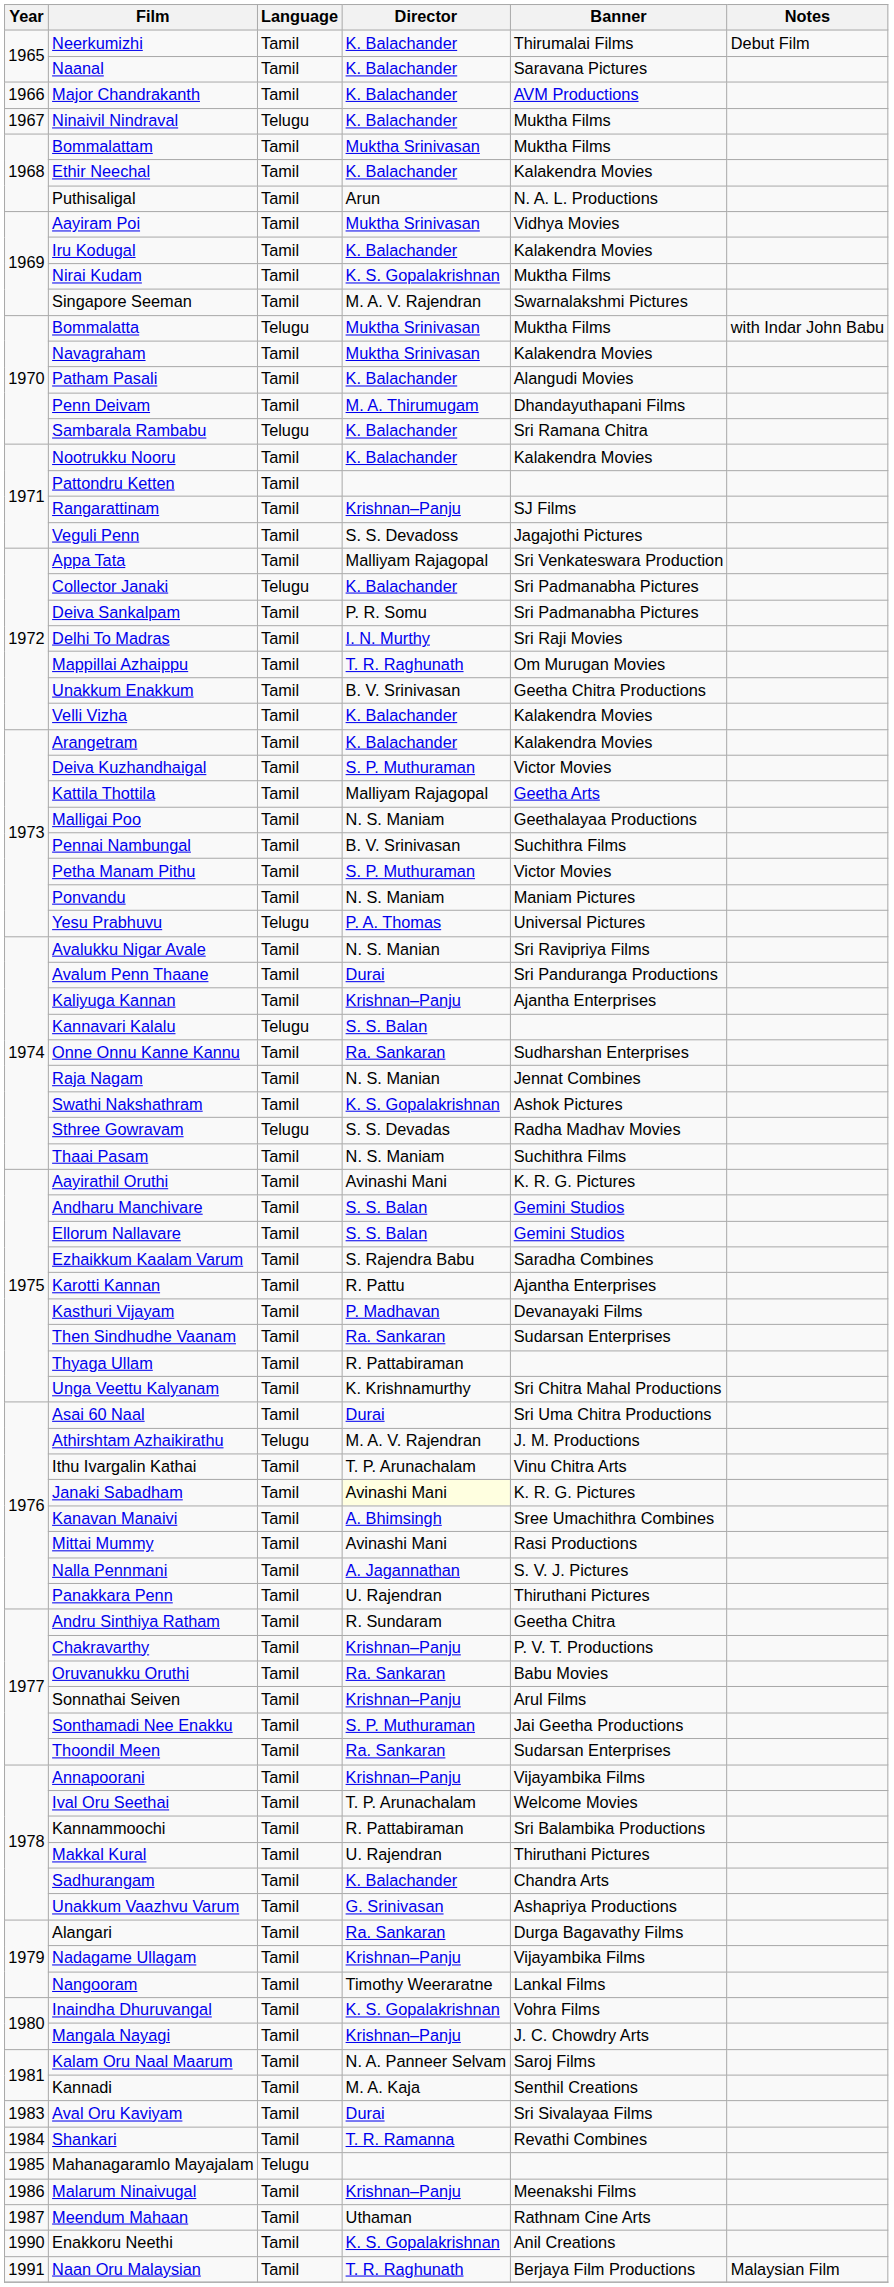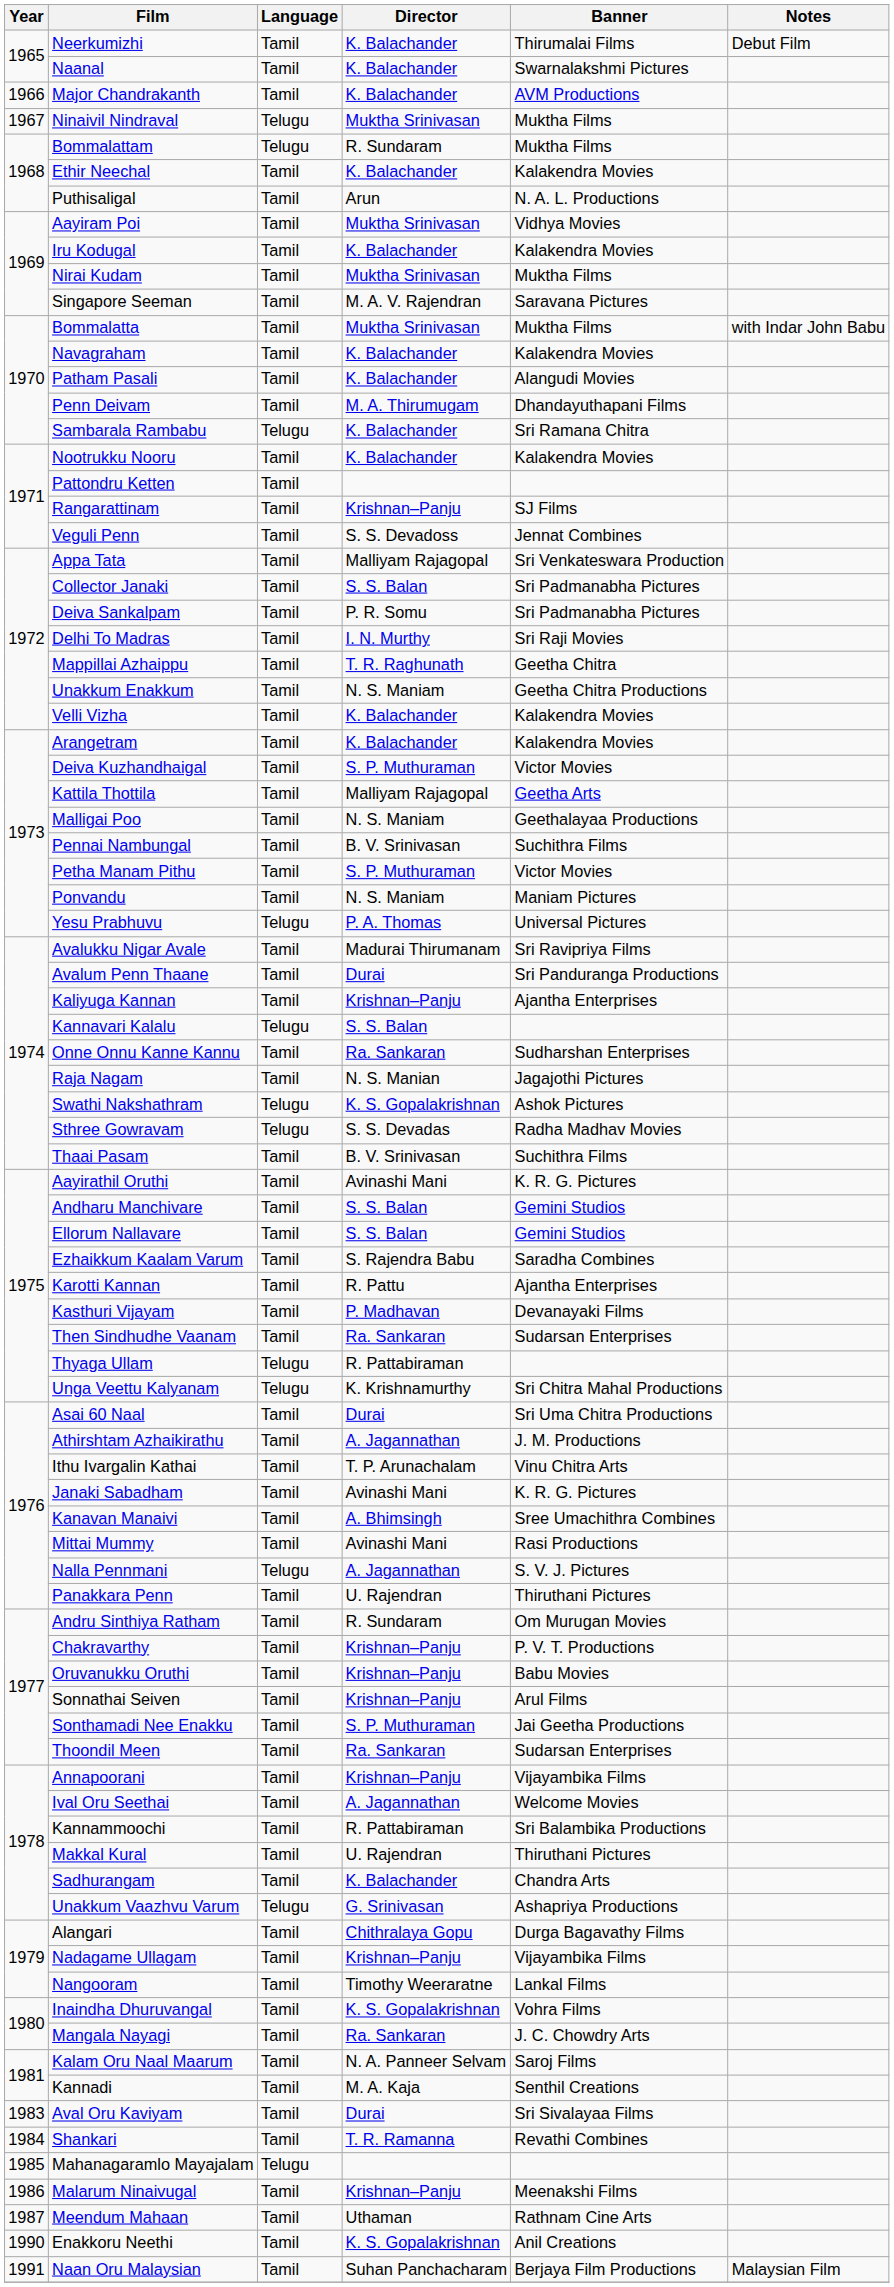Naanal | Banner: Saravana Pictures -> Swarnalakshmi Pictures
Ninaivil Nindraval | Director: K. Balachander -> Muktha Srinivasan
Bommalattam | Language: Tamil -> Telugu
Bommalattam | Director: Muktha Srinivasan -> R. Sundaram
Nirai Kudam | Director: K. S. Gopalakrishnan -> Muktha Srinivasan
Singapore Seeman | Banner: Swarnalakshmi Pictures -> Saravana Pictures
Bommalatta | Language: Telugu -> Tamil
Navagraham | Director: Muktha Srinivasan -> K. Balachander
Veguli Penn | Banner: Jagajothi Pictures -> Jennat Combines
Collector Janaki | Language: Telugu -> Tamil
Collector Janaki | Director: K. Balachander -> S. S. Balan
Mappillai Azhaippu | Banner: Om Murugan Movies -> Geetha Chitra
Unakkum Enakkum | Director: B. V. Srinivasan -> N. S. Maniam
Avalukku Nigar Avale | Director: N. S. Manian -> Madurai Thirumanam
Raja Nagam | Banner: Jennat Combines -> Jagajothi Pictures
Swathi Nakshathram | Language: Tamil -> Telugu
Thaai Pasam | Director: N. S. Maniam -> B. V. Srinivasan
Thyaga Ullam | Language: Tamil -> Telugu
Unga Veettu Kalyanam | Language: Tamil -> Telugu
Athirshtam Azhaikirathu | Language: Telugu -> Tamil
Athirshtam Azhaikirathu | Director: M. A. V. Rajendran -> A. Jagannathan
Janaki Sabadham | Director: lightyellow background -> no background
Nalla Pennmani | Language: Tamil -> Telugu
Andru Sinthiya Ratham | Banner: Geetha Chitra -> Om Murugan Movies
Oruvanukku Oruthi | Director: Ra. Sankaran -> Krishnan–Panju
Ival Oru Seethai | Director: T. P. Arunachalam -> A. Jagannathan
Unakkum Vaazhvu Varum | Language: Tamil -> Telugu
Alangari | Director: Ra. Sankaran -> Chithralaya Gopu
Mangala Nayagi | Director: Krishnan–Panju -> Ra. Sankaran
Naan Oru Malaysian | Director: T. R. Raghunath -> Suhan Panchacharam
